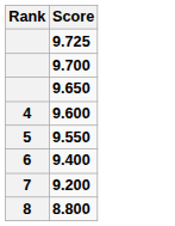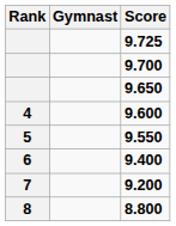+ column: Gymnast
